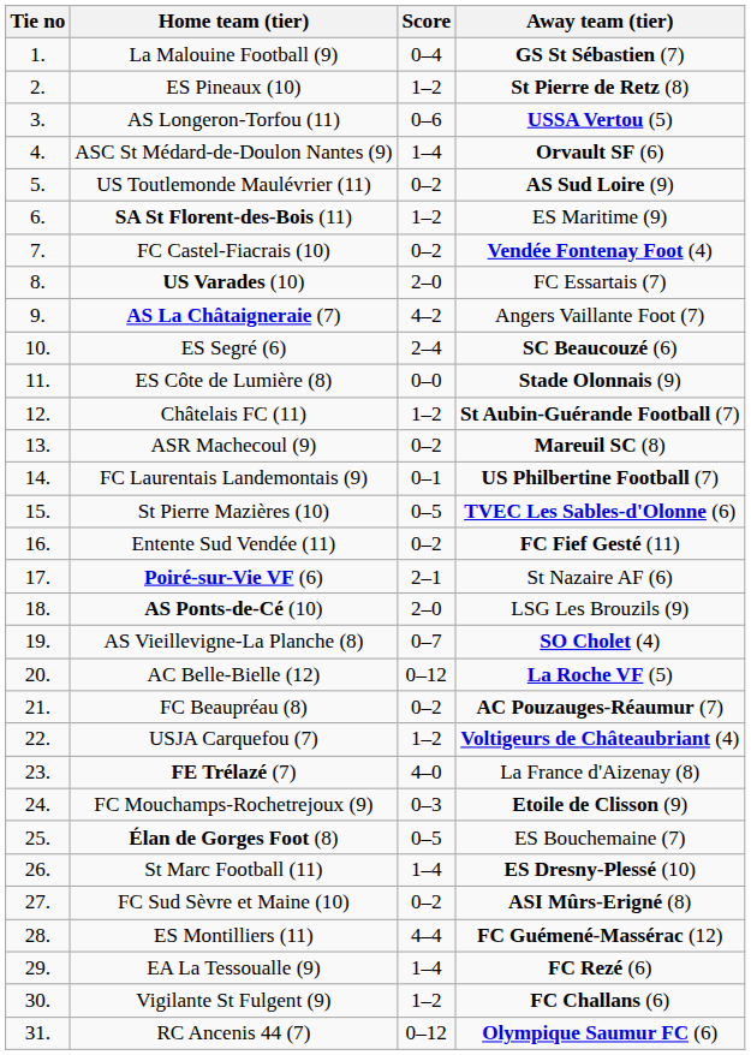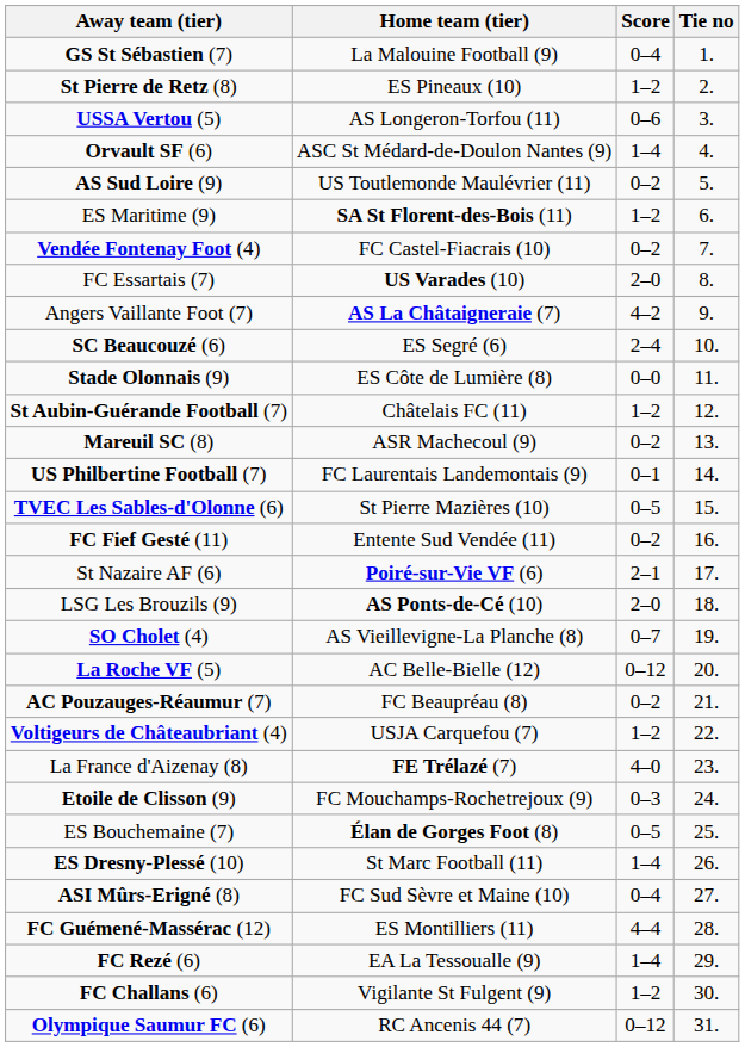columns swapped: Tie no <-> Away team (tier)
FC Sud Sèvre et Maine (10) | Score: 0–2 -> 0–4
